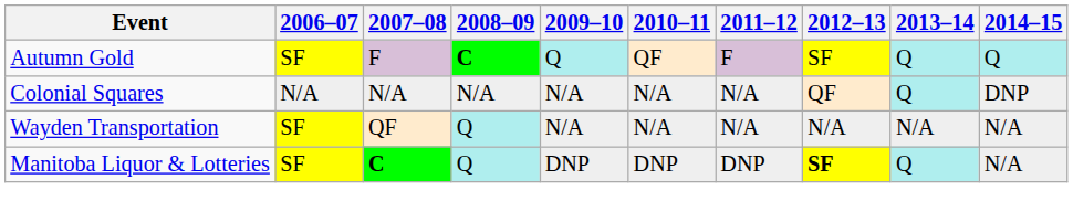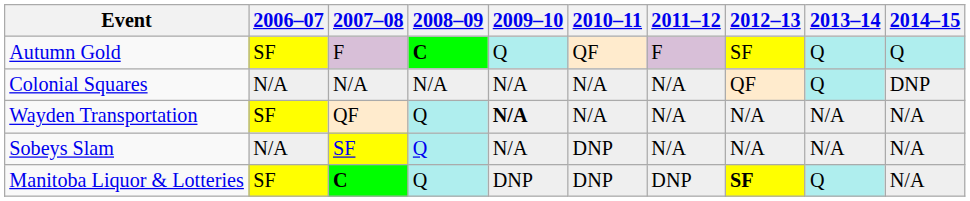Wayden Transportation | 2009–10: normal -> bold
+ row: Sobeys Slam | N/A | SF | Q | N/A | DNP | N/A | N/A | N/A | N/A
